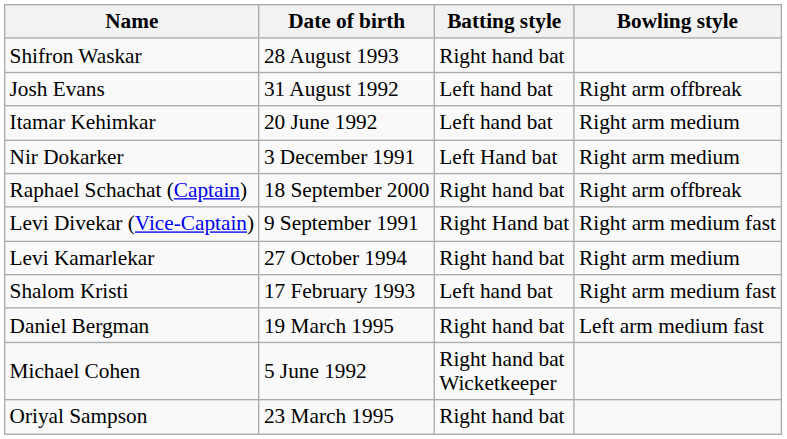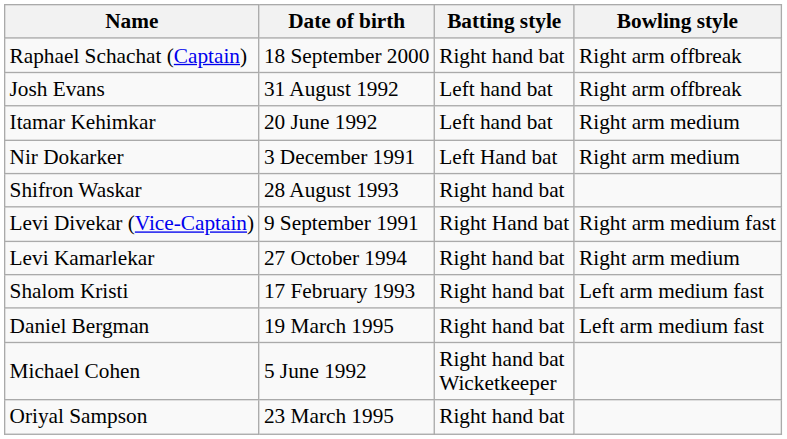rows swapped: Raphael Schachat (Captain) <-> Shifron Waskar
Shalom Kristi | Batting style: Left hand bat -> Right hand bat
Shalom Kristi | Bowling style: Right arm medium fast -> Left arm medium fast
